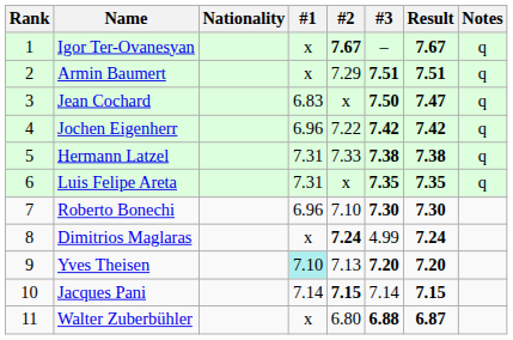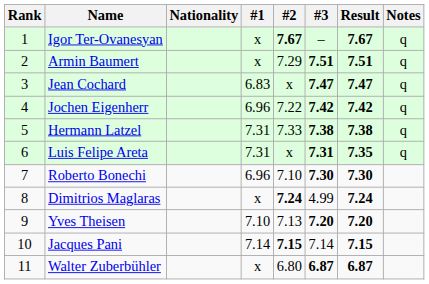Jean Cochard | #3: 7.50 -> 7.47
Luis Felipe Areta | #3: 7.35 -> 7.31
Yves Theisen | #1: paleturquoise background -> no background
Walter Zuberbühler | #3: 6.88 -> 6.87
